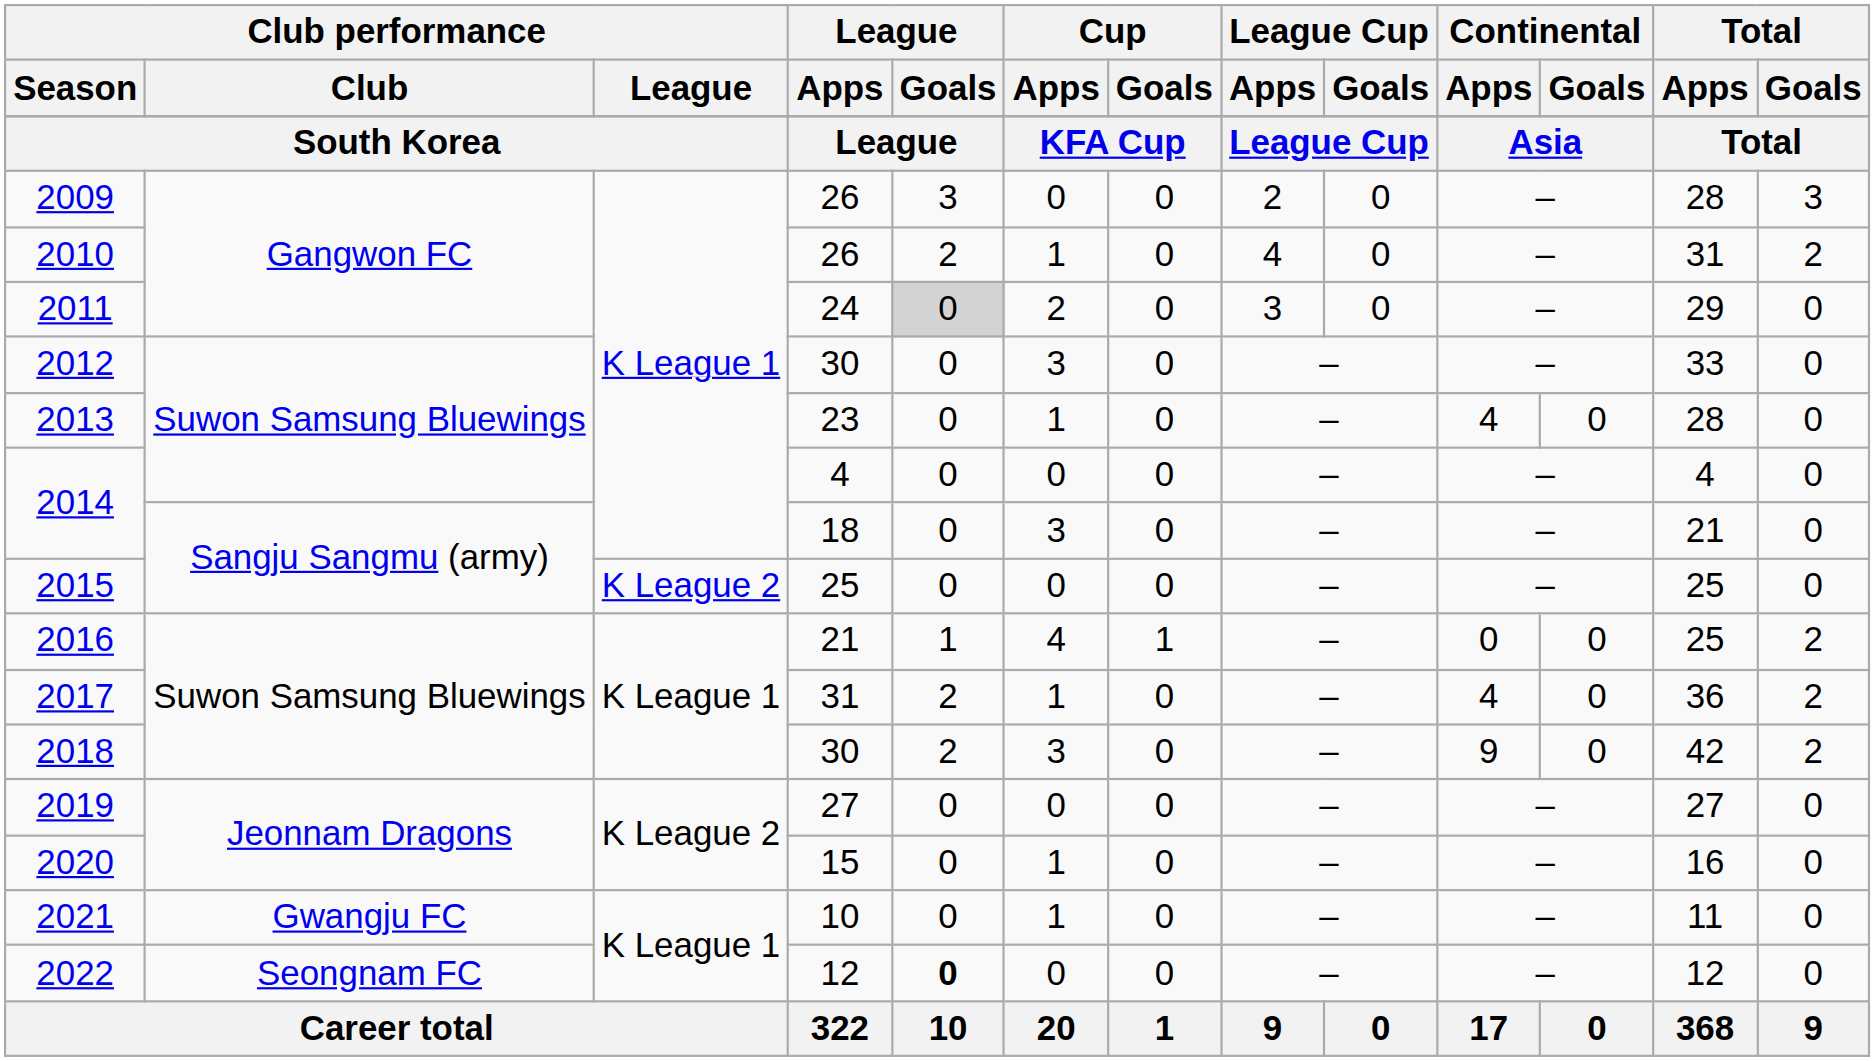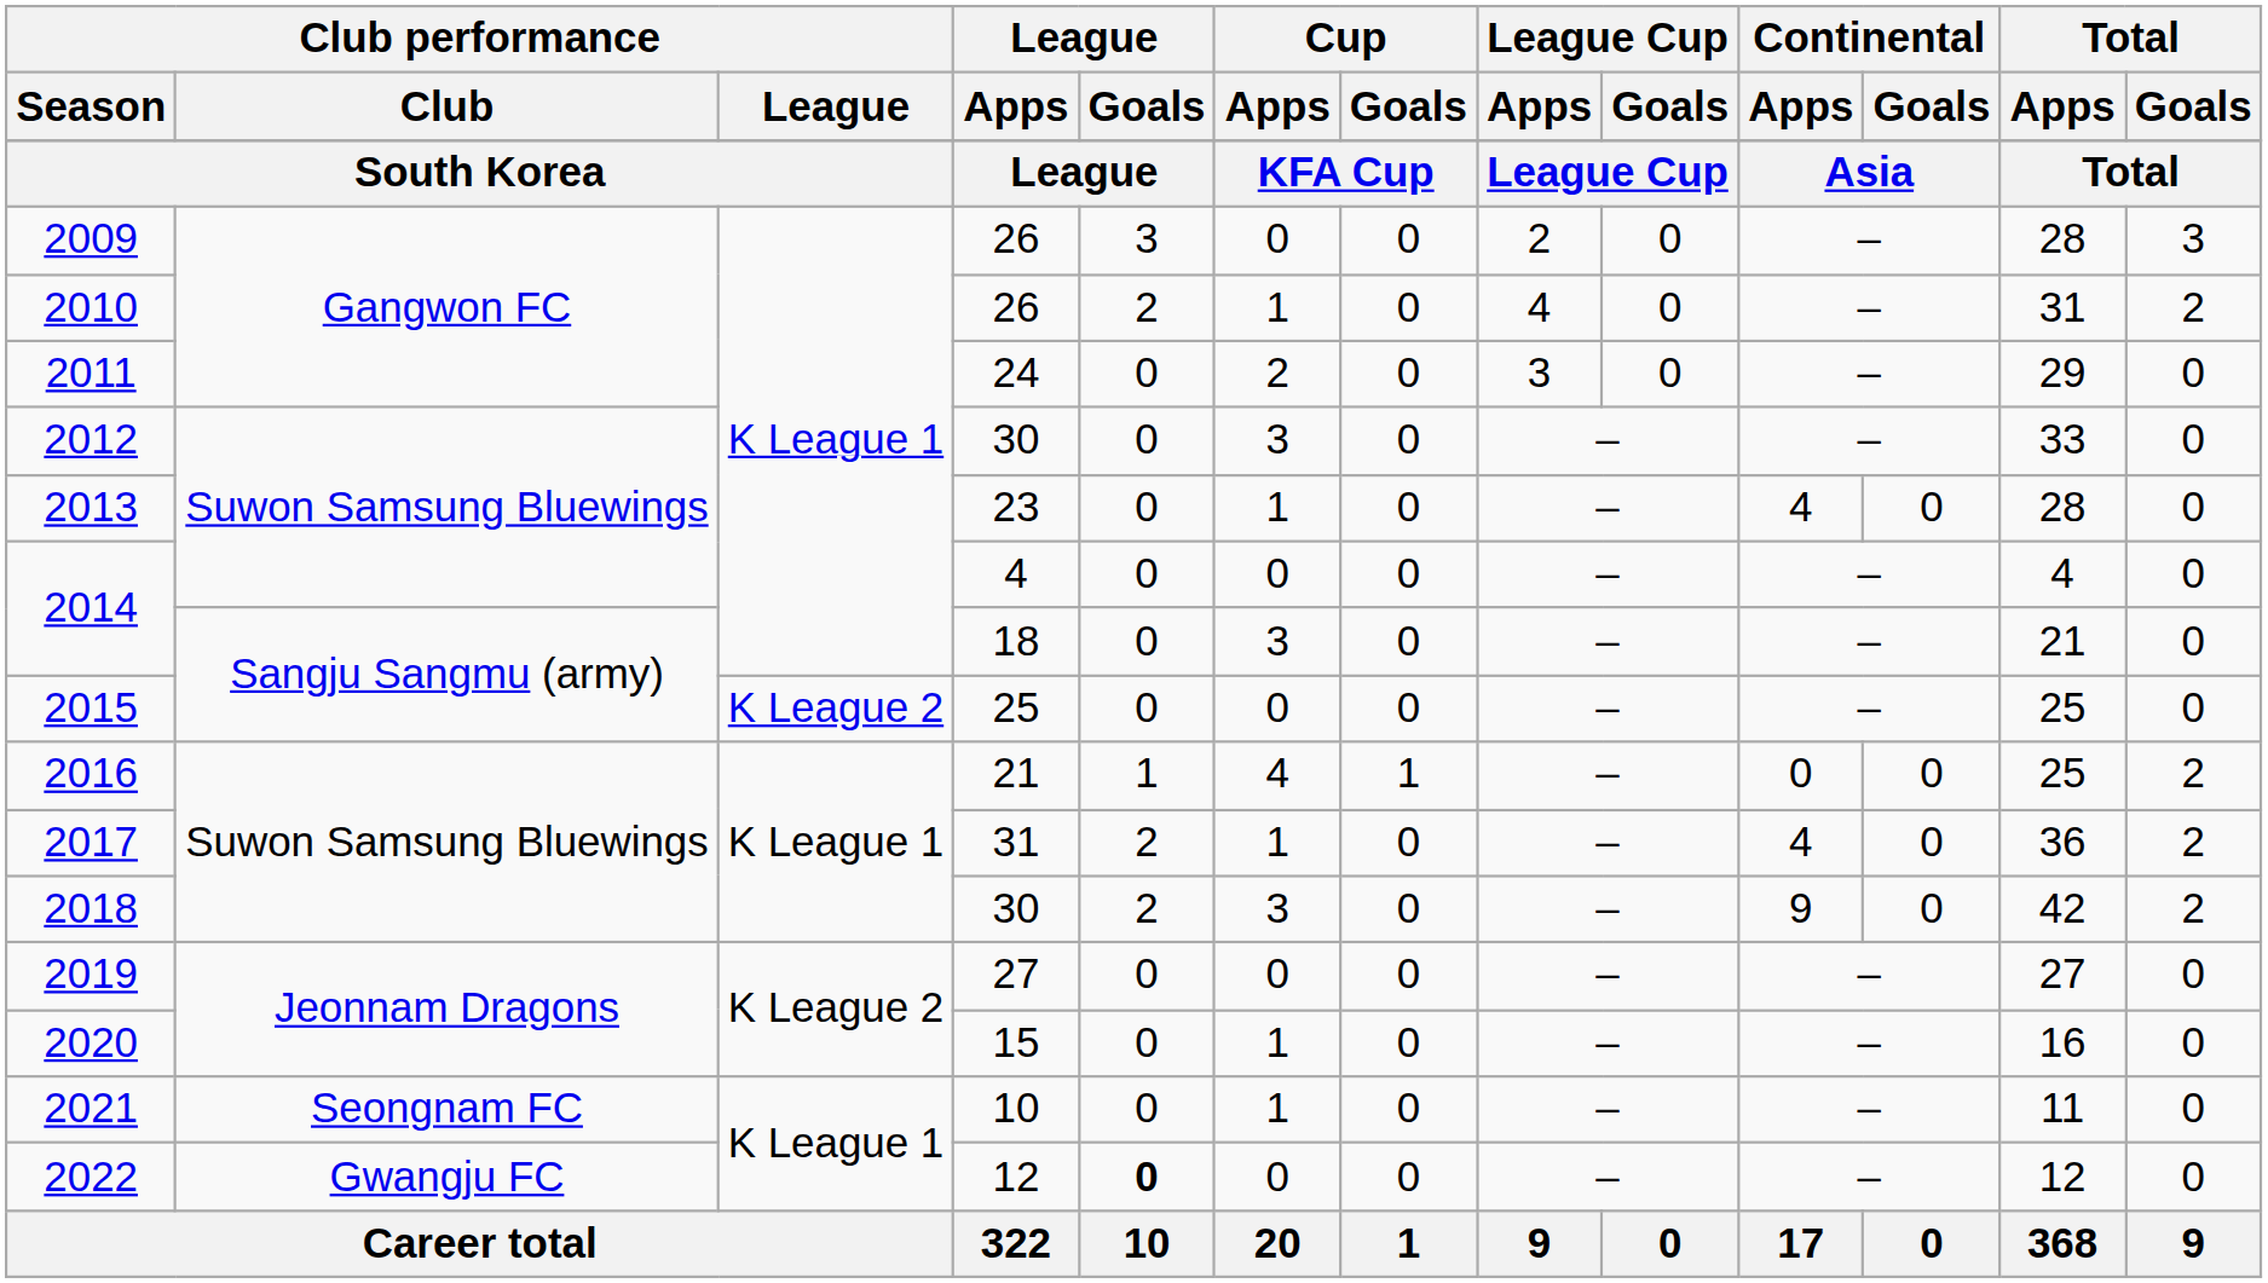2011 | League / Goals: lightgrey background -> no background
2021 | Club performance / Club: Gwangju FC -> Seongnam FC
2022 | Club performance / Club: Seongnam FC -> Gwangju FC
